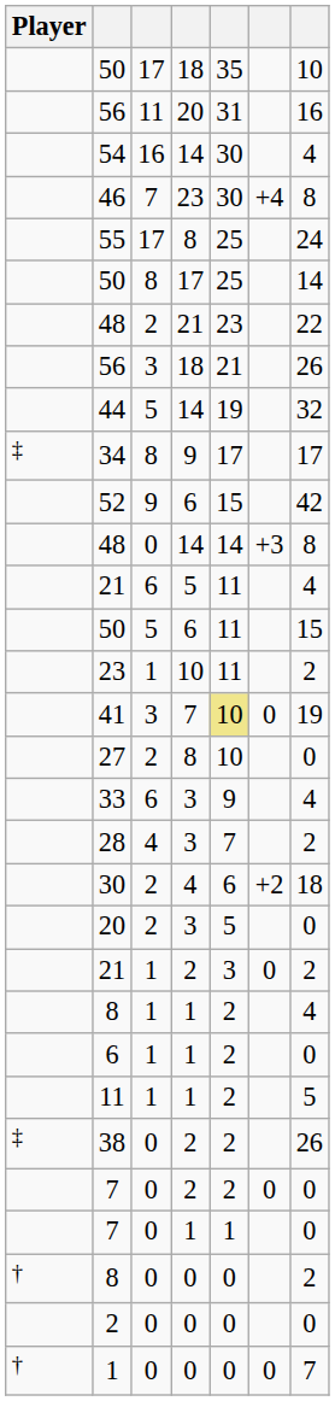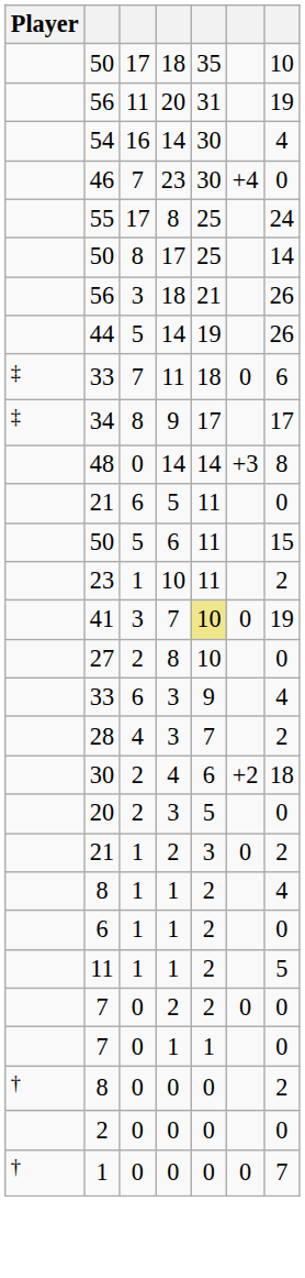56 / 20 | column 7: 16 -> 19
46 | column 7: 8 -> 0
- row: 48 | 2 | 21 | 23 | 22
44 | column 7: 32 -> 26
+ row: ‡ | 33 | 7 | 11 | 18 | 0 | 6
- row: 52 | 9 | 6 | 15 | 42
21 / 5 | column 7: 4 -> 0
- row: ‡ | 38 | 0 | 2 | 2 | 26
